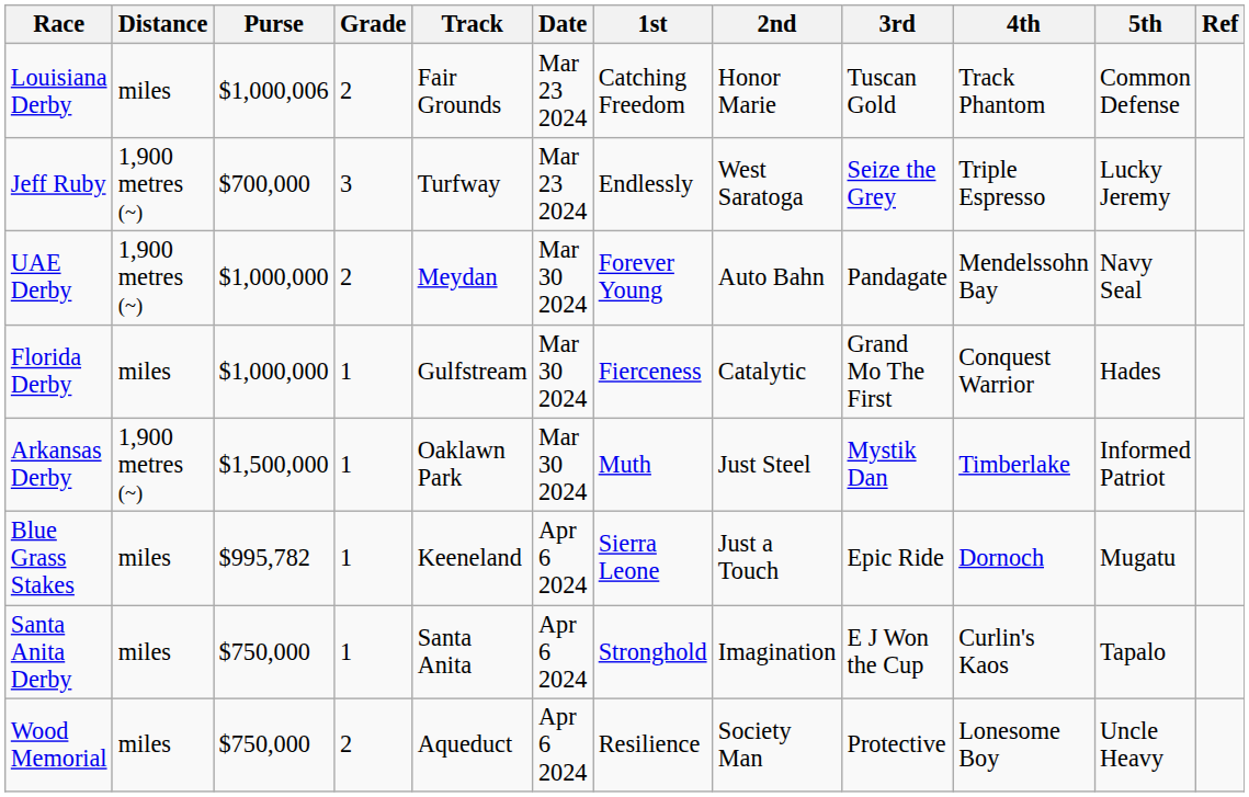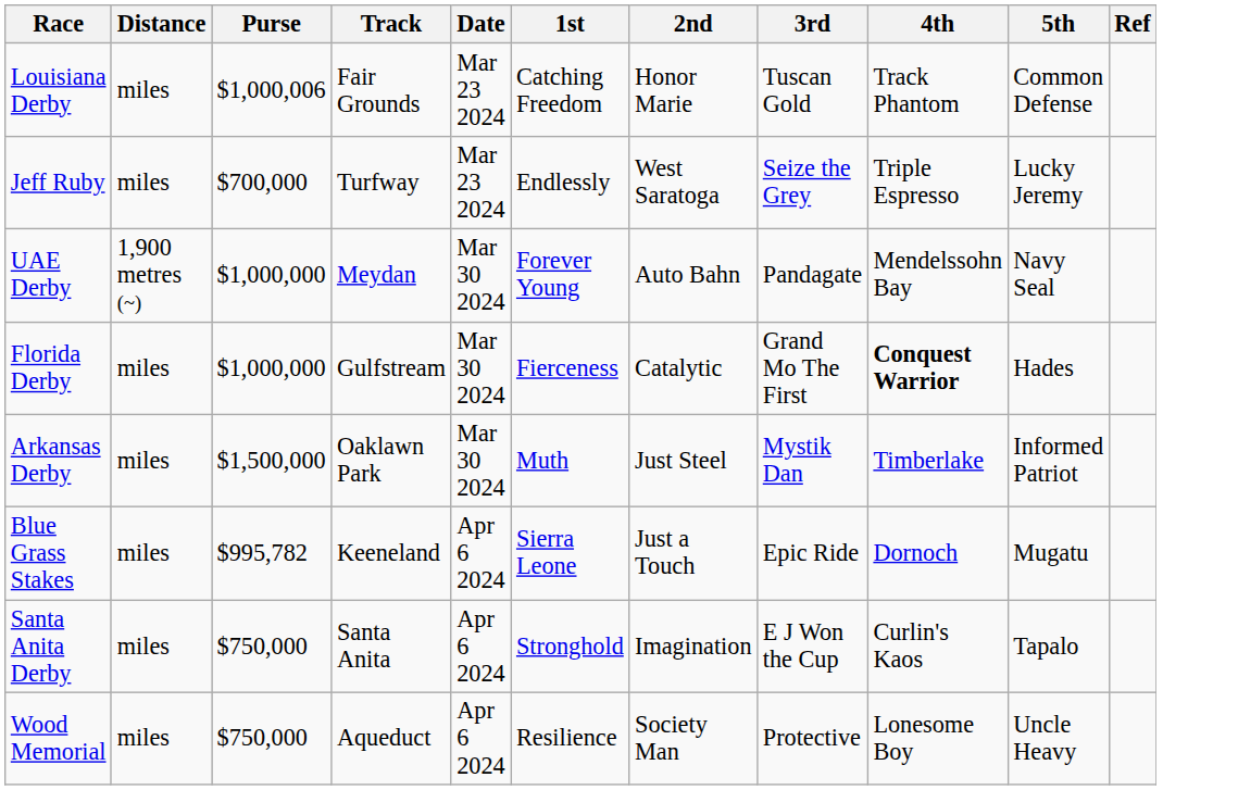- column: Grade | 2 | 3 | 2 | 1 | 1 | 1 | 1 | 2
Jeff Ruby | Distance: 1,900 metres (~) -> miles
Florida Derby | 4th: normal -> bold
Arkansas Derby | Distance: 1,900 metres (~) -> miles
